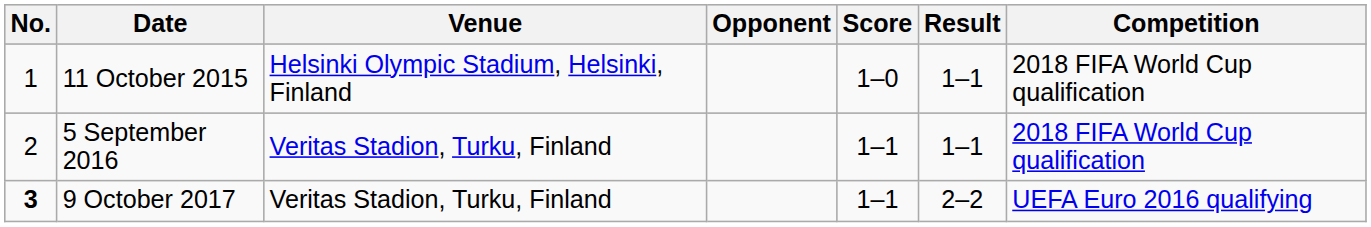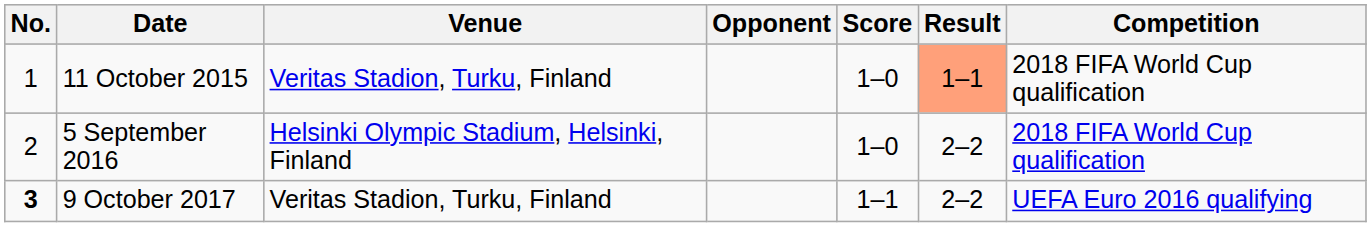11 October 2015 | Venue: Helsinki Olympic Stadium, Helsinki, Finland -> Veritas Stadion, Turku, Finland
11 October 2015 | Result: no background -> lightsalmon background
5 September 2016 | Venue: Veritas Stadion, Turku, Finland -> Helsinki Olympic Stadium, Helsinki, Finland
5 September 2016 | Score: 1–1 -> 1–0
5 September 2016 | Result: 1–1 -> 2–2
